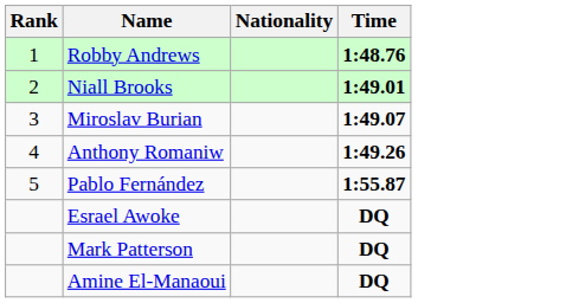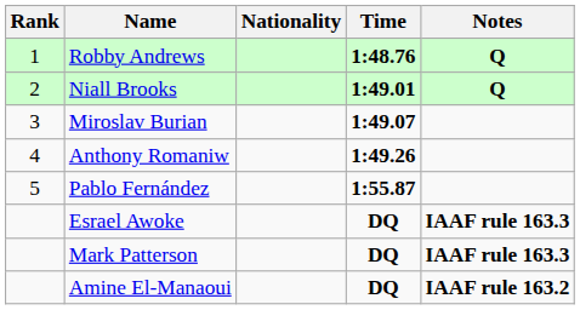+ column: Notes | Q | Q | IAAF rule 163.3 | IAAF rule 163.3 | IAAF rule 163.2
